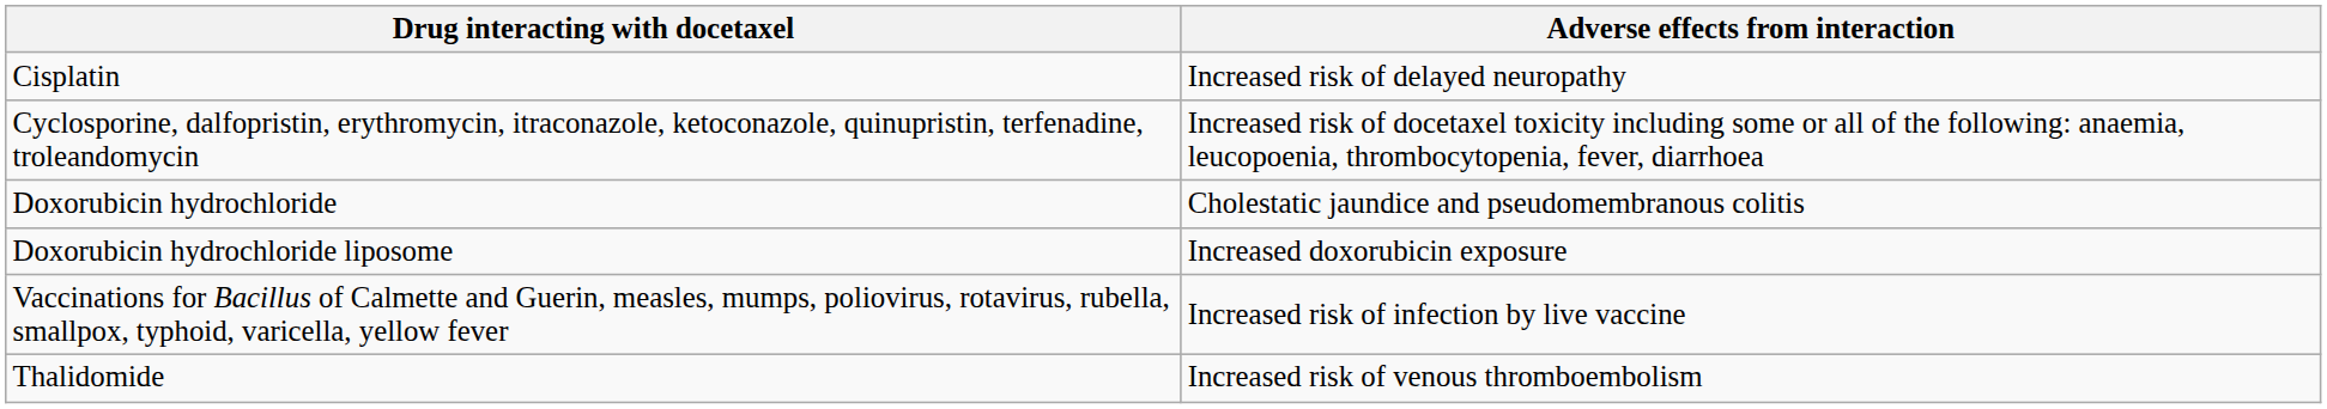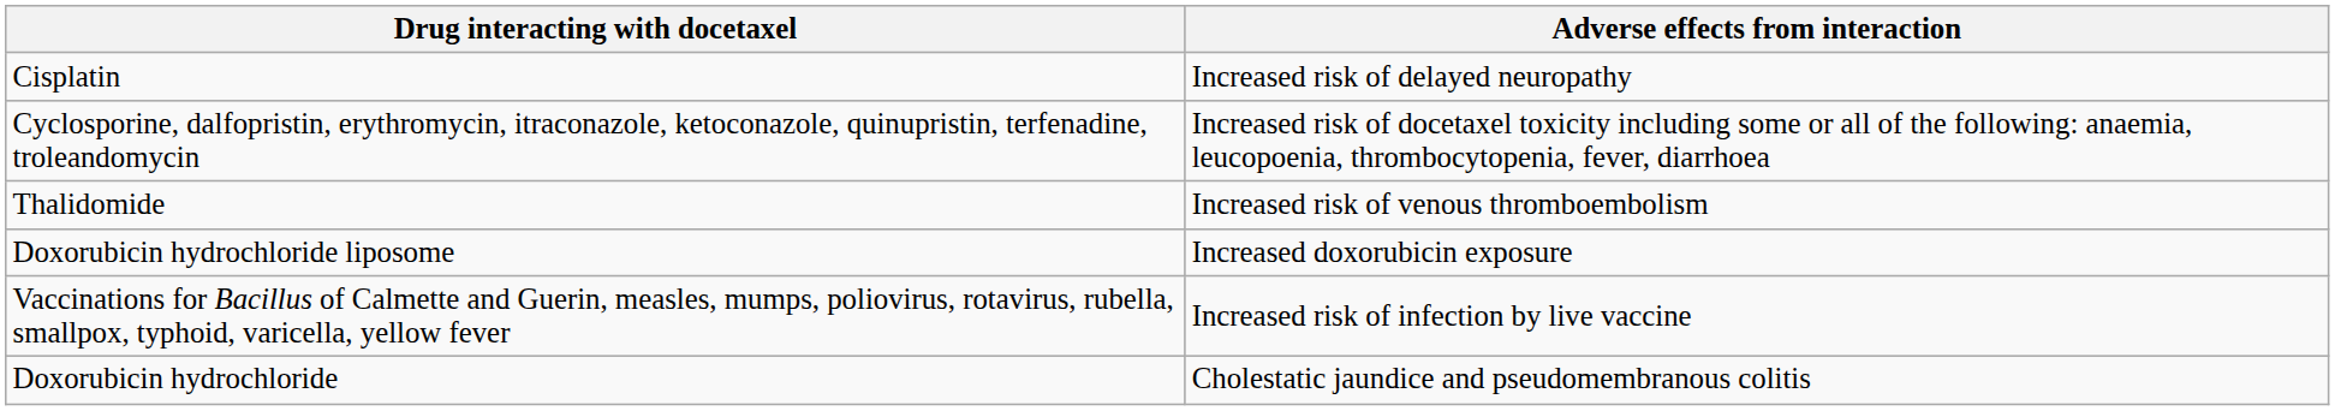rows swapped: Doxorubicin hydrochloride <-> Thalidomide
